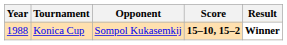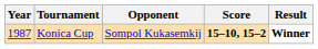Konica Cup | Year: 1988 -> 1987
